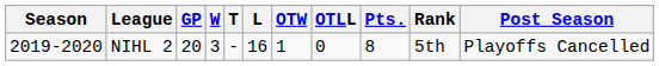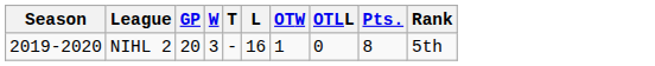- column: Post Season | Playoffs Cancelled
